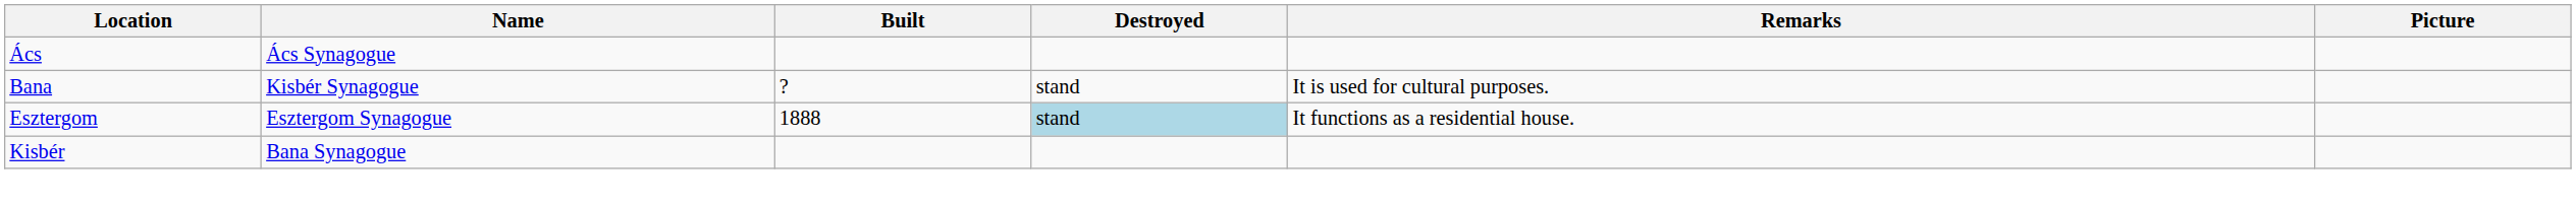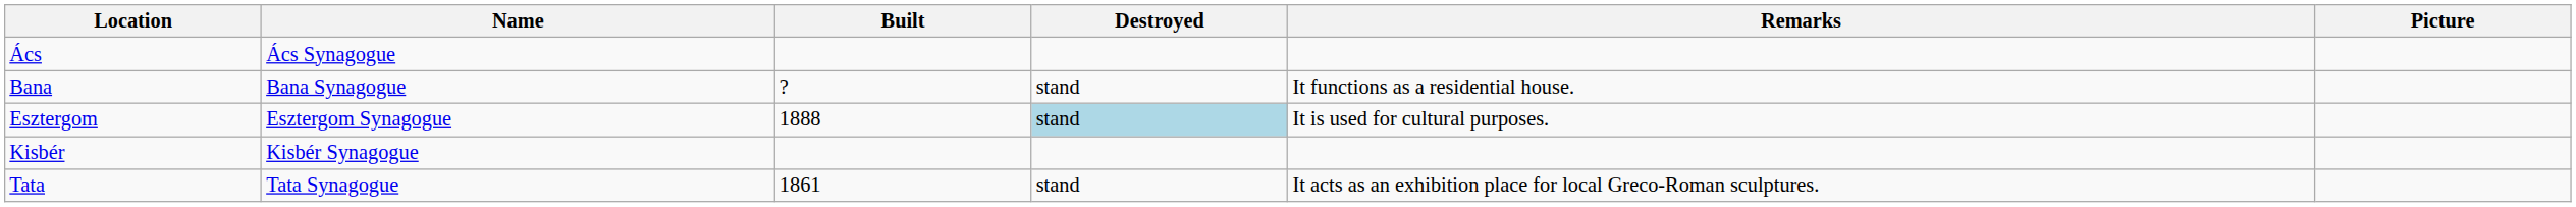Bana | Name: Kisbér Synagogue -> Bana Synagogue
Bana | Remarks: It is used for cultural purposes. -> It functions as a residential house.
Esztergom | Remarks: It functions as a residential house. -> It is used for cultural purposes.
Kisbér | Name: Bana Synagogue -> Kisbér Synagogue
+ row: Tata | Tata Synagogue | 1861 | stand | It acts as an exhibition place for local Greco-Roman sculptures.
